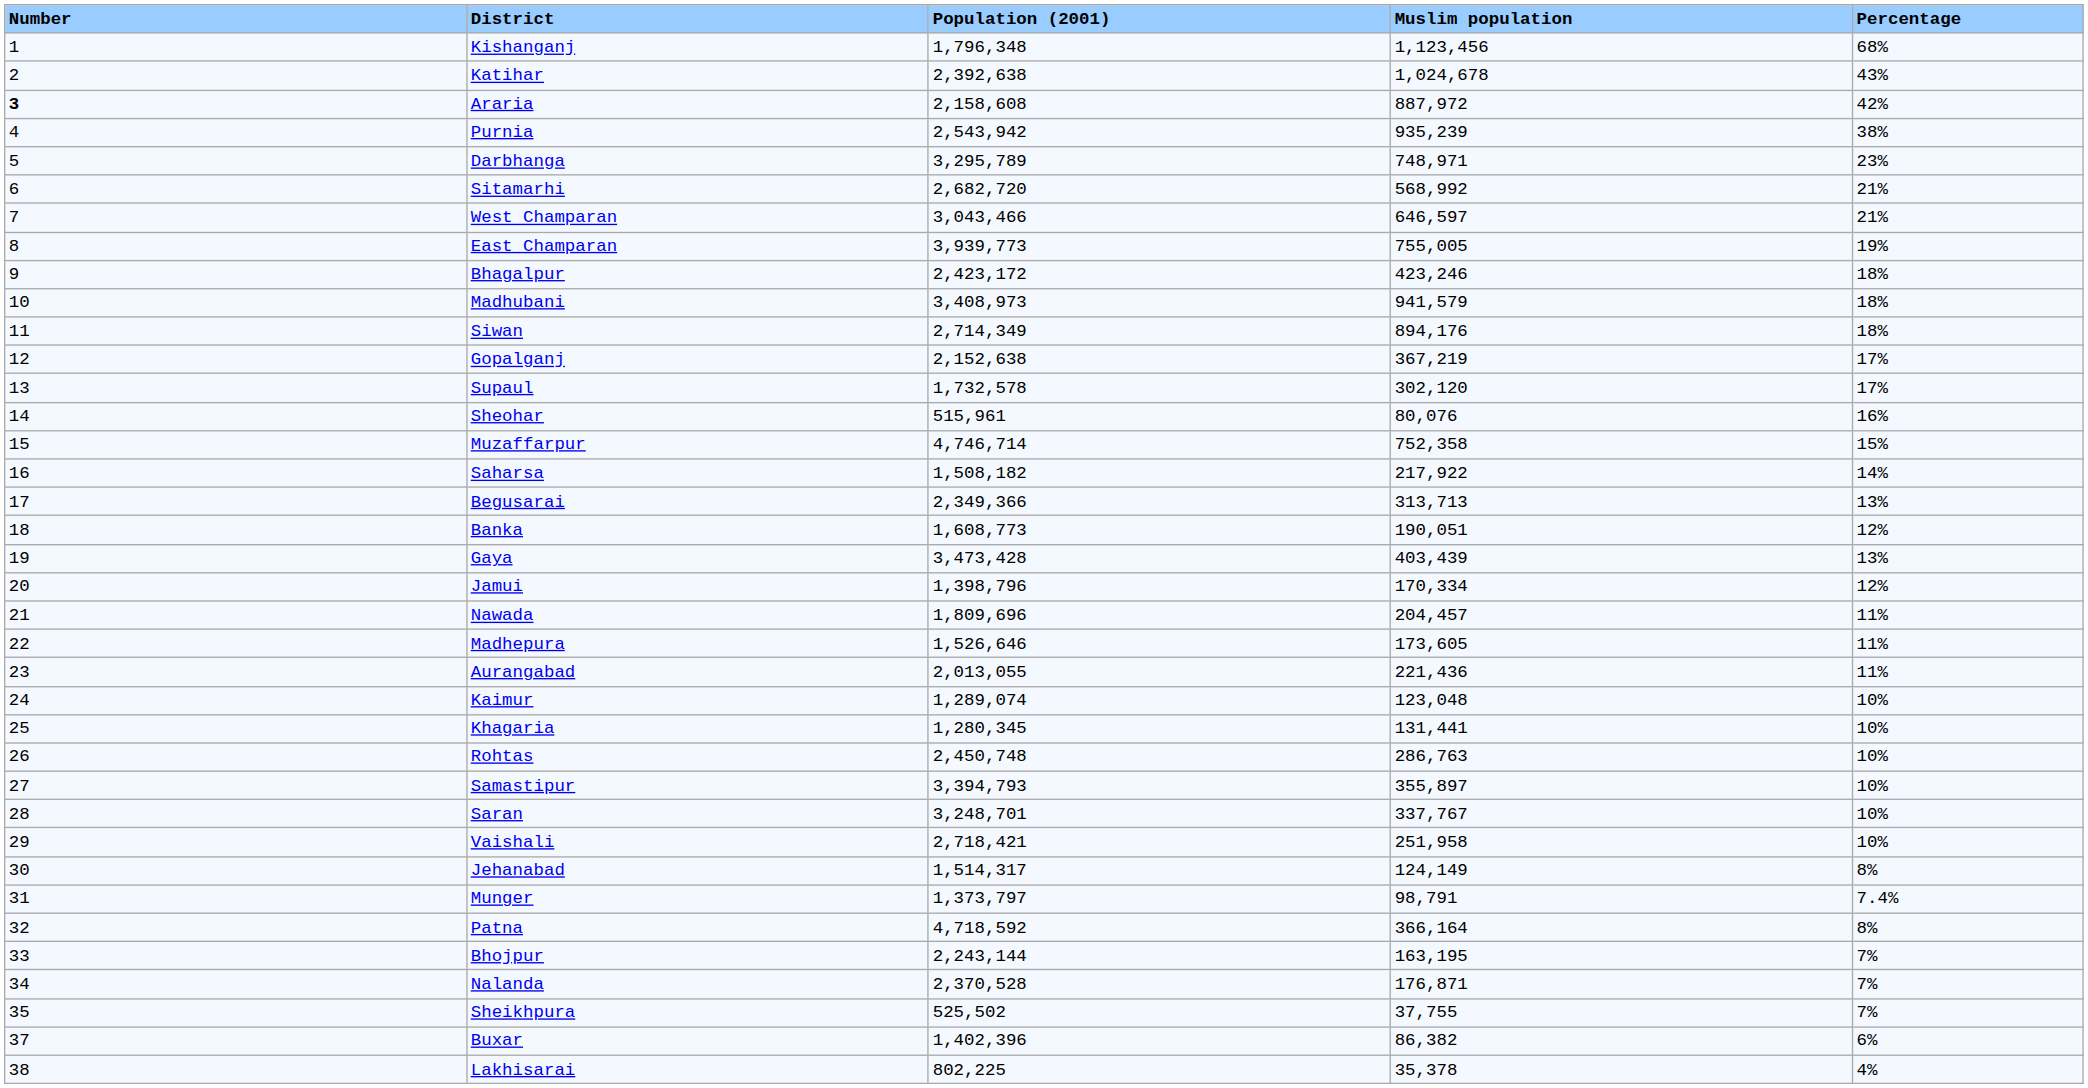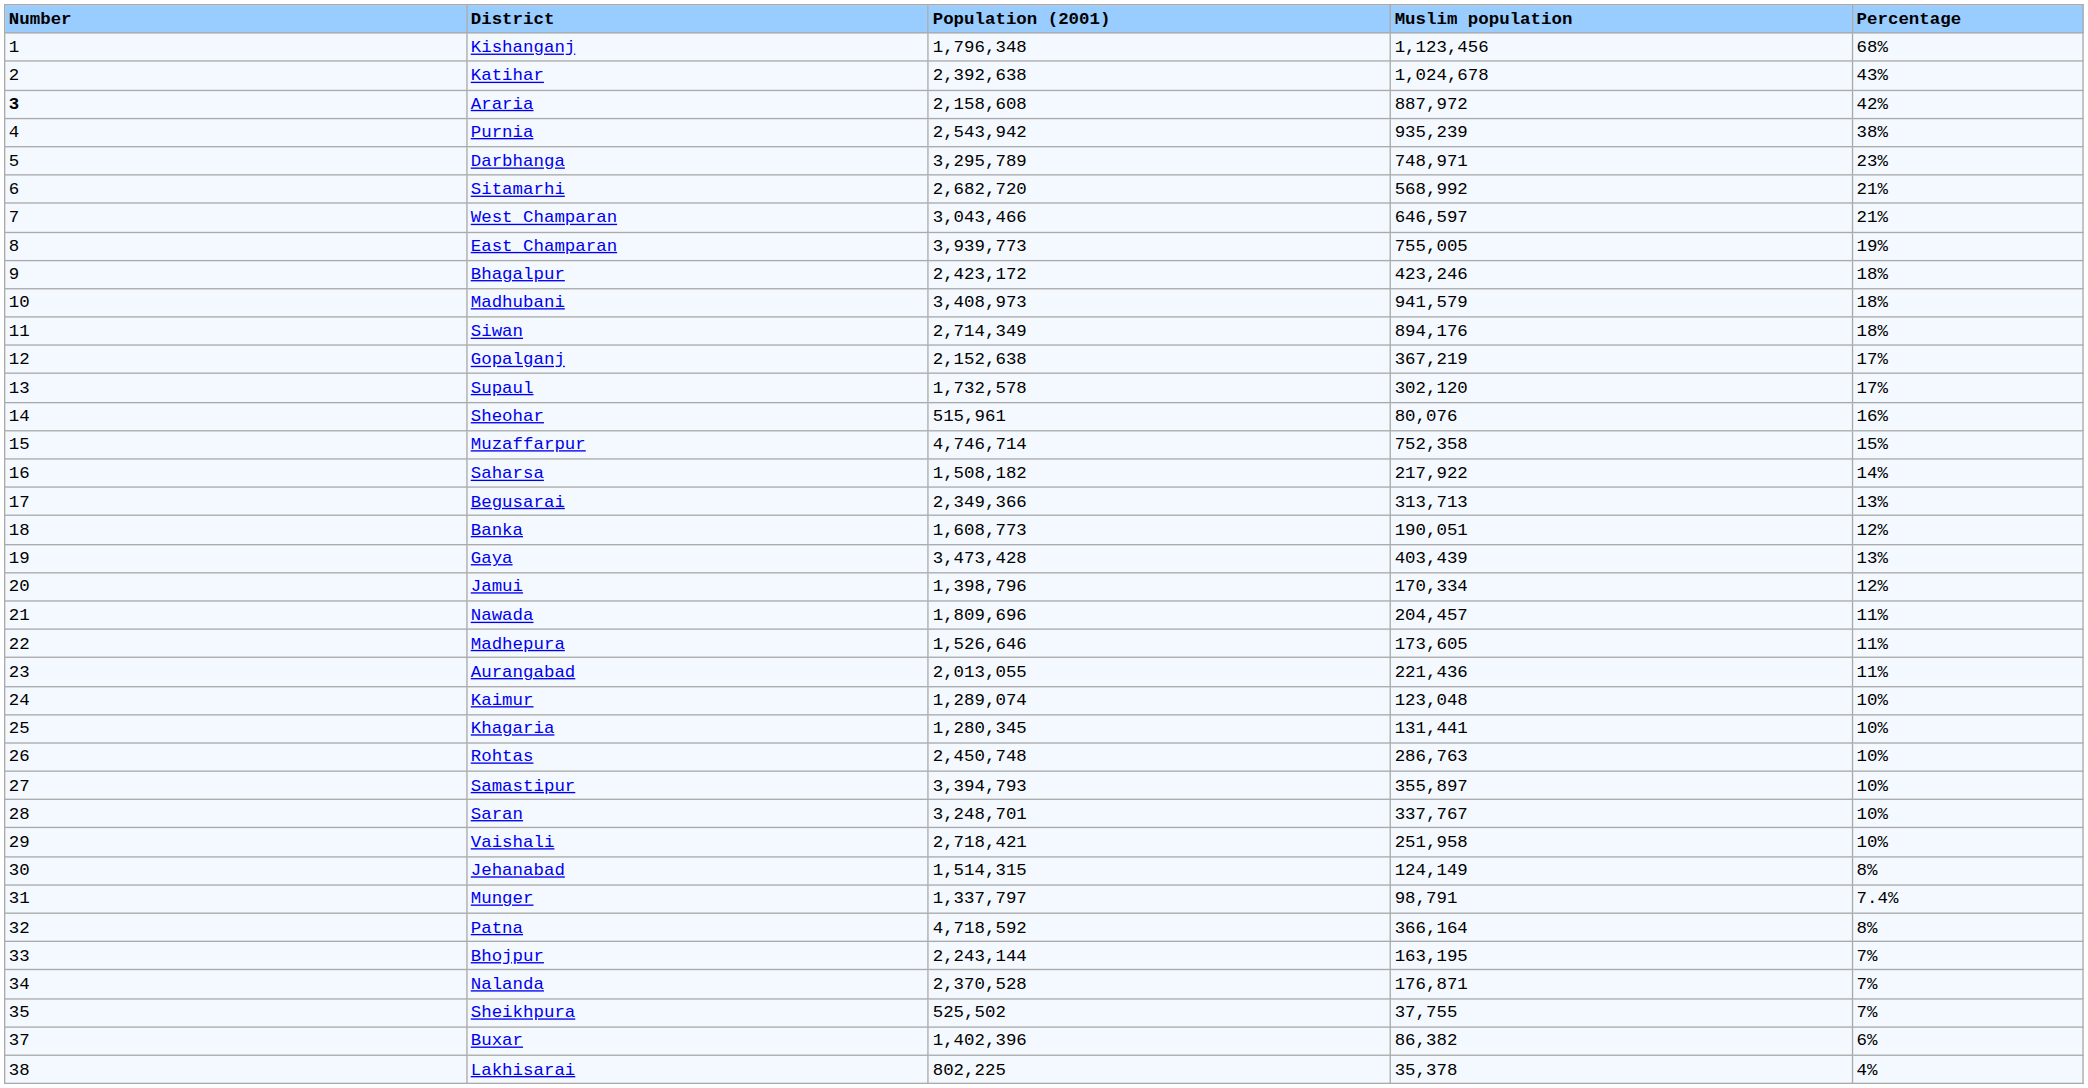Jehanabad | Population (2001): 1,514,317 -> 1,514,315
Munger | Population (2001): 1,373,797 -> 1,337,797
